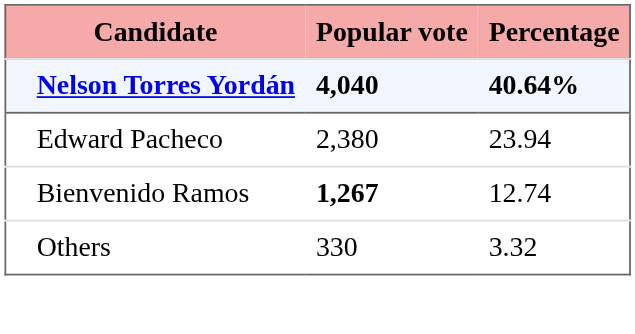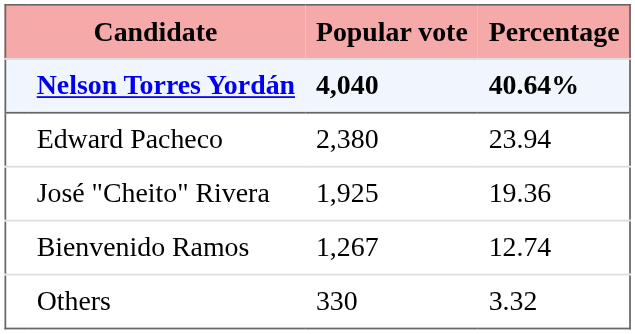+ row: José "Cheito" Rivera | 1,925 | 19.36
Bienvenido Ramos | Popular vote: bold -> normal
